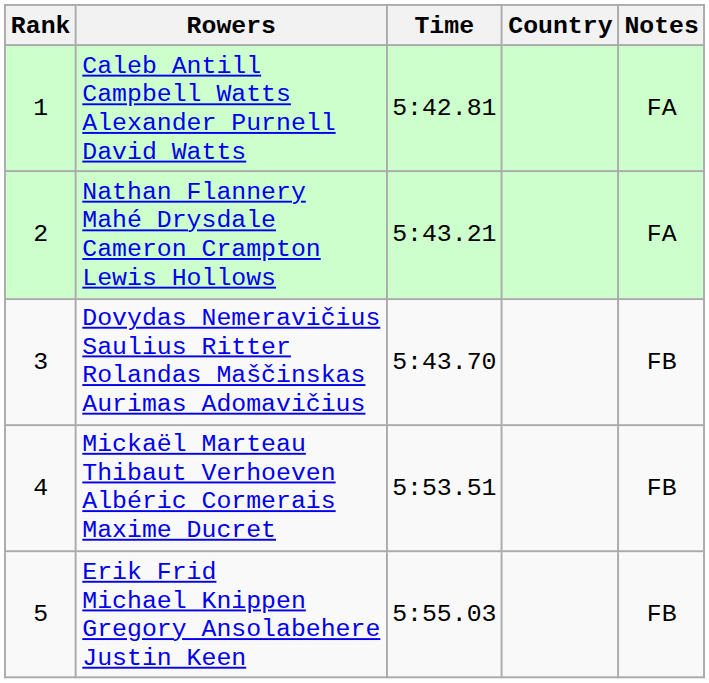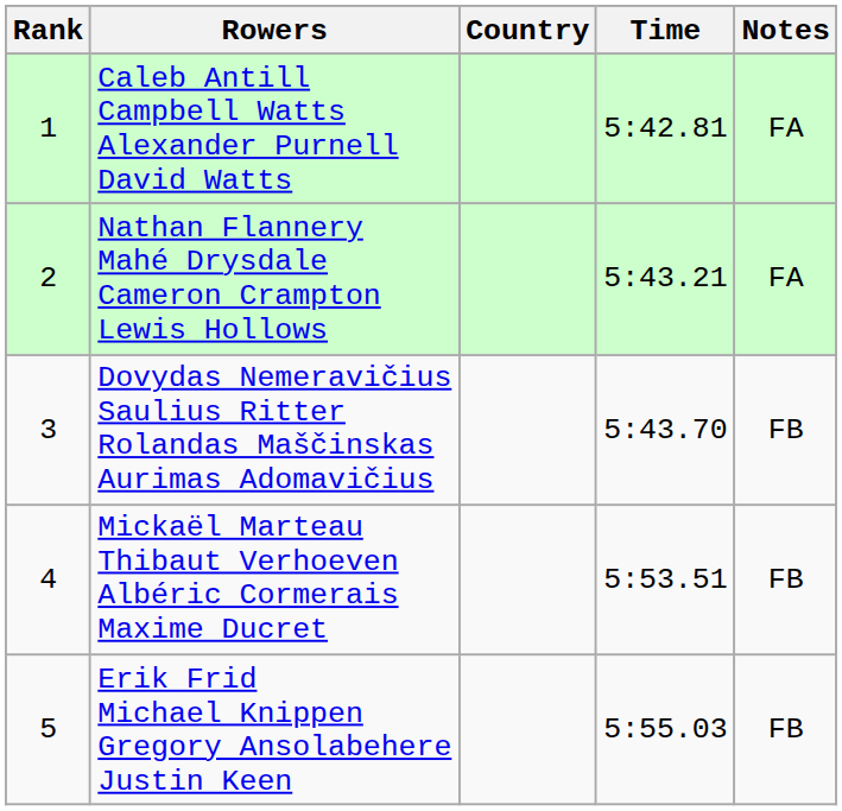columns swapped: Country <-> Time
